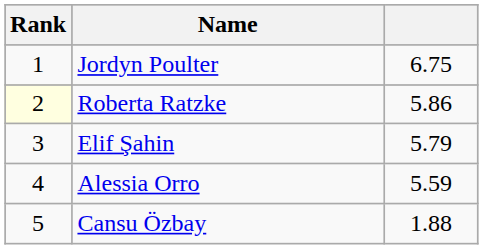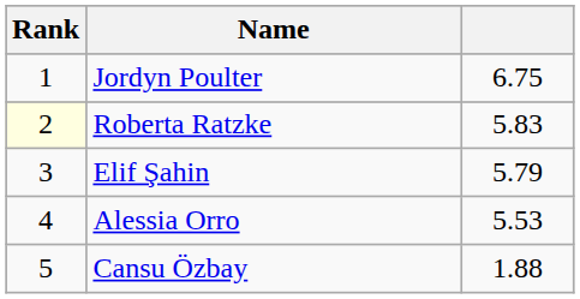Roberta Ratzke | column 3: 5.86 -> 5.83
Alessia Orro | column 3: 5.59 -> 5.53
